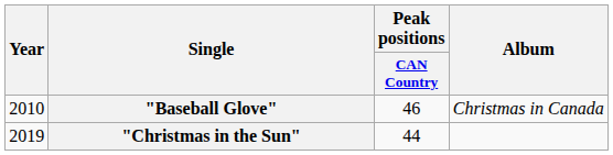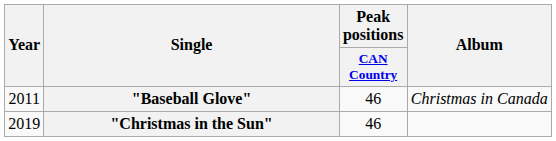"Baseball Glove" | Year: 2010 -> 2011
"Christmas in the Sun" | Peak positions / CAN Country: 44 -> 46
